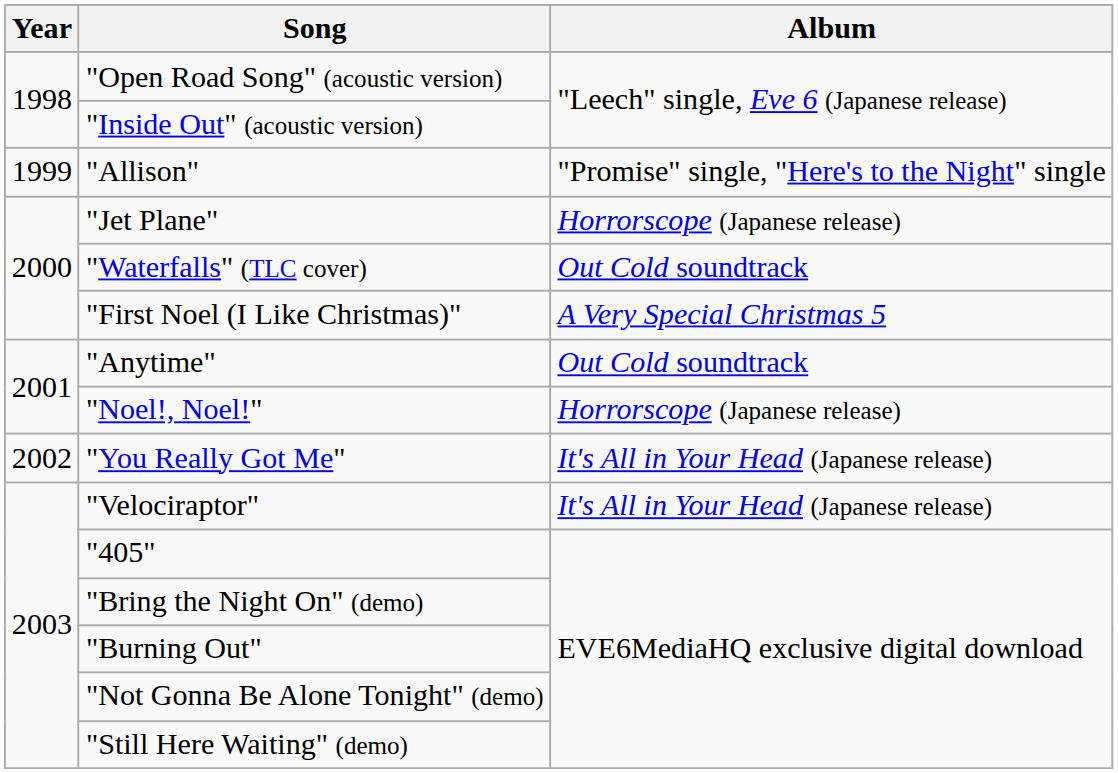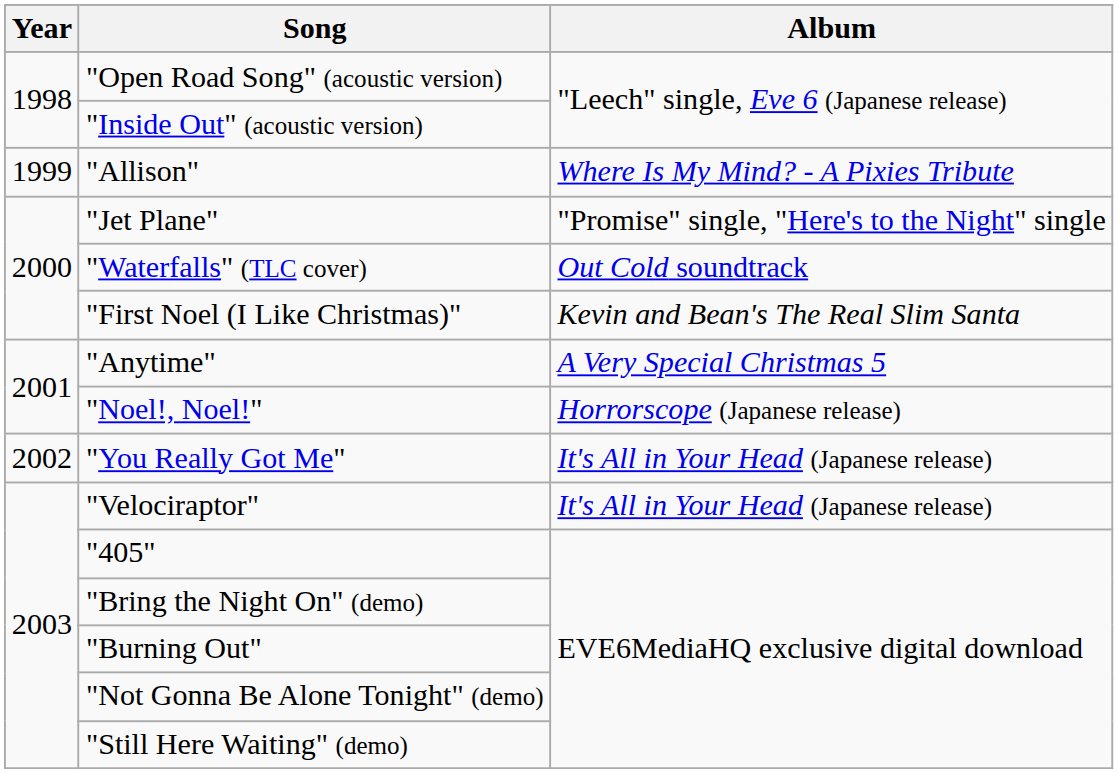"Allison" | Album: "Promise" single, "Here's to the Night" single -> Where Is My Mind? - A Pixies Tribute
"Jet Plane" | Album: Horrorscope (Japanese release) -> "Promise" single, "Here's to the Night" single
"First Noel (I Like Christmas)" | Album: A Very Special Christmas 5 -> Kevin and Bean's The Real Slim Santa
"Anytime" | Album: Out Cold soundtrack -> A Very Special Christmas 5
